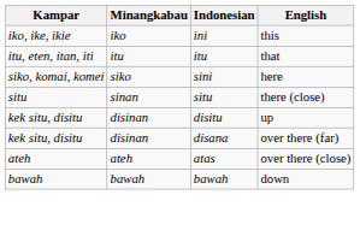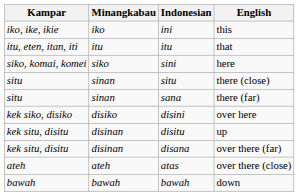+ row: situ | sinan | sana | there (far)
+ row: kek siko, disiko | disiko | disini | over here
